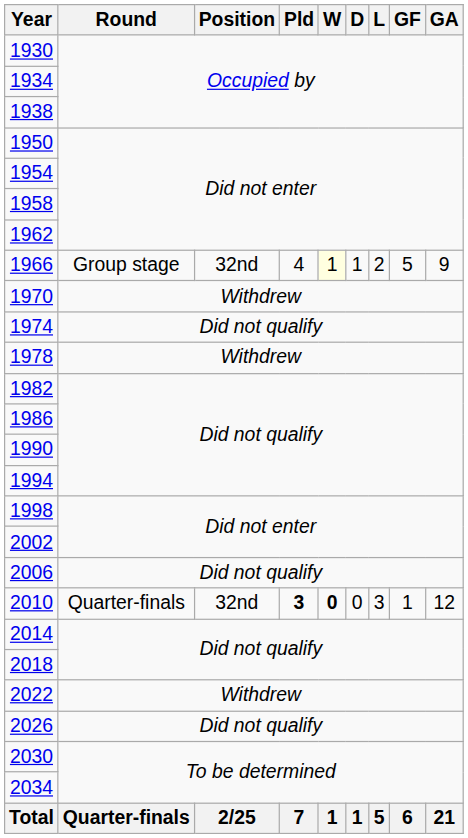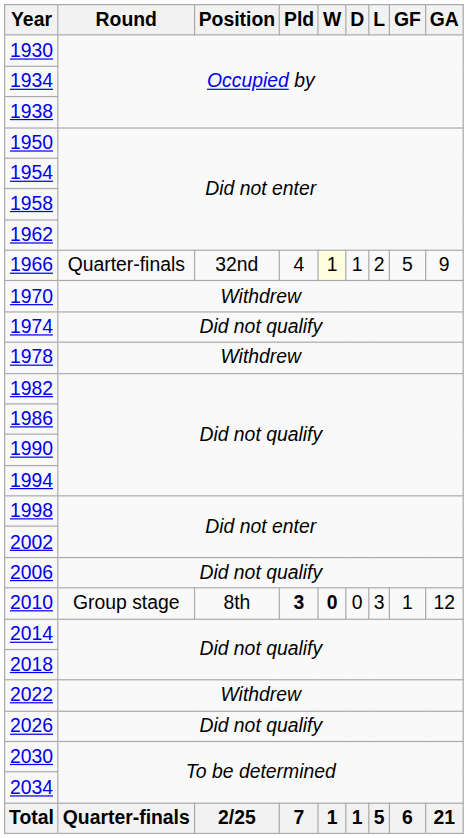1966 | Round: Group stage -> Quarter-finals
2010 | Round: Quarter-finals -> Group stage
2010 | Position: 32nd -> 8th
